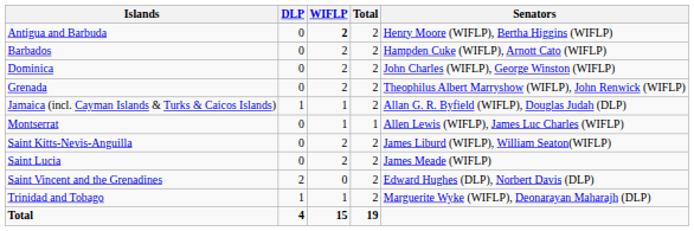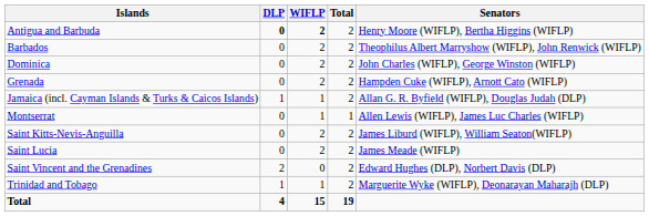Antigua and Barbuda | DLP: normal -> bold
Barbados | Senators: Hampden Cuke (WIFLP), Arnott Cato (WIFLP) -> Theophilus Albert Marryshow (WIFLP), John Renwick (WIFLP)
Grenada | Senators: Theophilus Albert Marryshow (WIFLP), John Renwick (WIFLP) -> Hampden Cuke (WIFLP), Arnott Cato (WIFLP)
